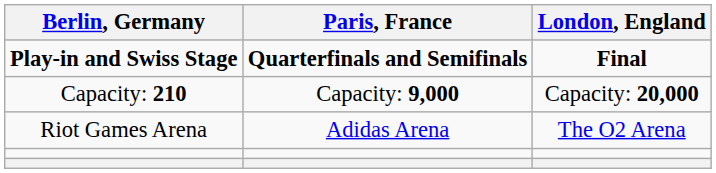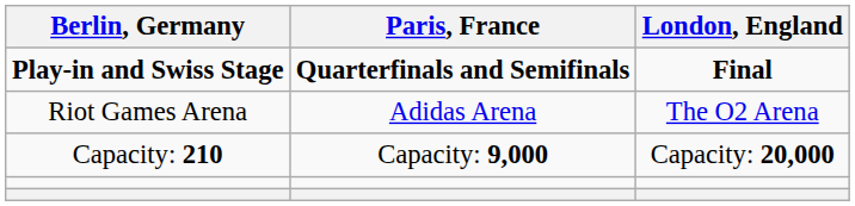rows swapped: Riot Games Arena <-> Capacity: 210
